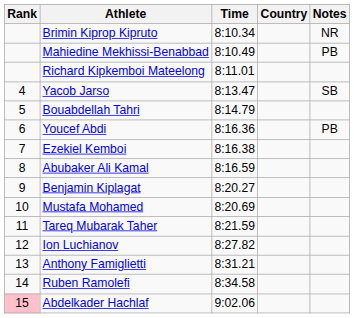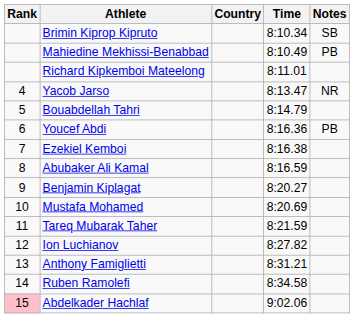columns swapped: Country <-> Time
Brimin Kiprop Kipruto | Notes: NR -> SB
Yacob Jarso | Notes: SB -> NR
